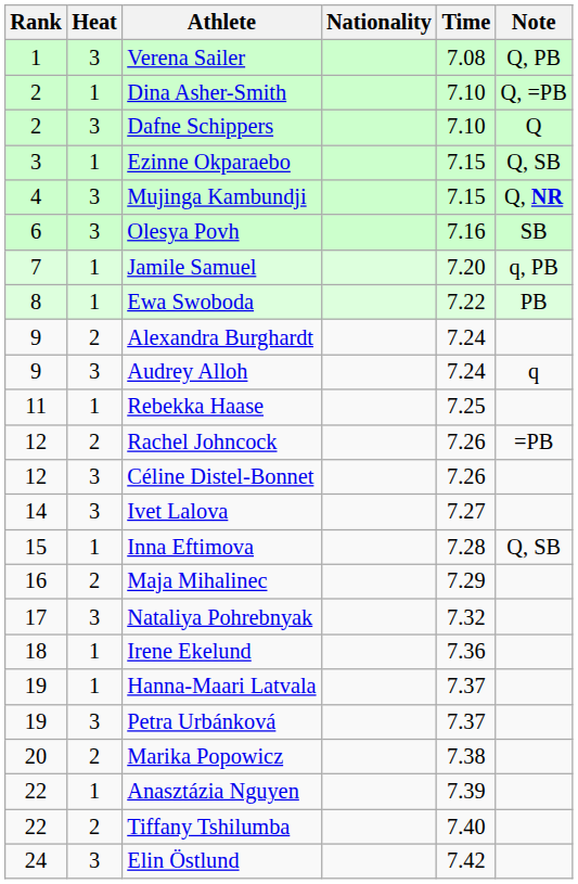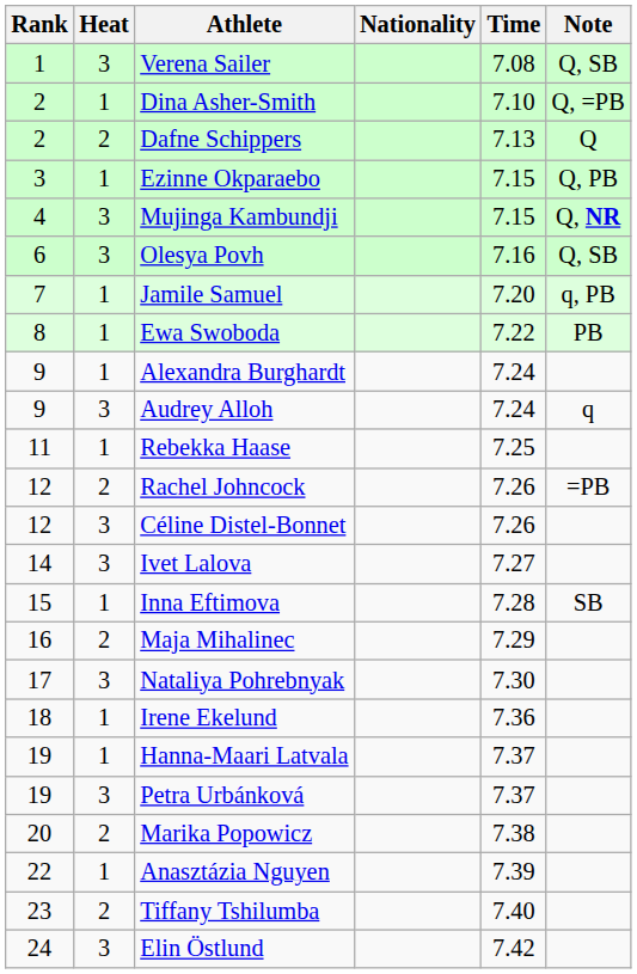Verena Sailer | Note: Q, PB -> Q, SB
Dafne Schippers | Heat: 3 -> 2
Dafne Schippers | Time: 7.10 -> 7.13
Ezinne Okparaebo | Note: Q, SB -> Q, PB
Olesya Povh | Note: SB -> Q, SB
Alexandra Burghardt | Heat: 2 -> 1
Inna Eftimova | Note: Q, SB -> SB
Nataliya Pohrebnyak | Time: 7.32 -> 7.30
Tiffany Tshilumba | Rank: 22 -> 23
